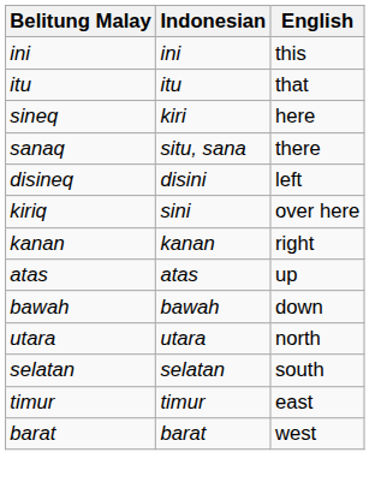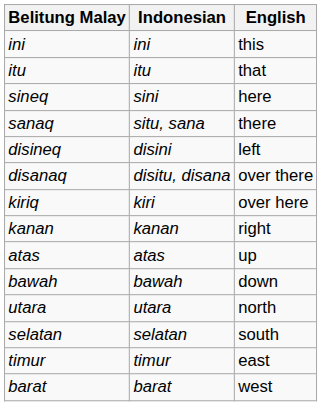sineq | Indonesian: kiri -> sini
+ row: disanaq | disitu, disana | over there
kiriq | Indonesian: sini -> kiri
